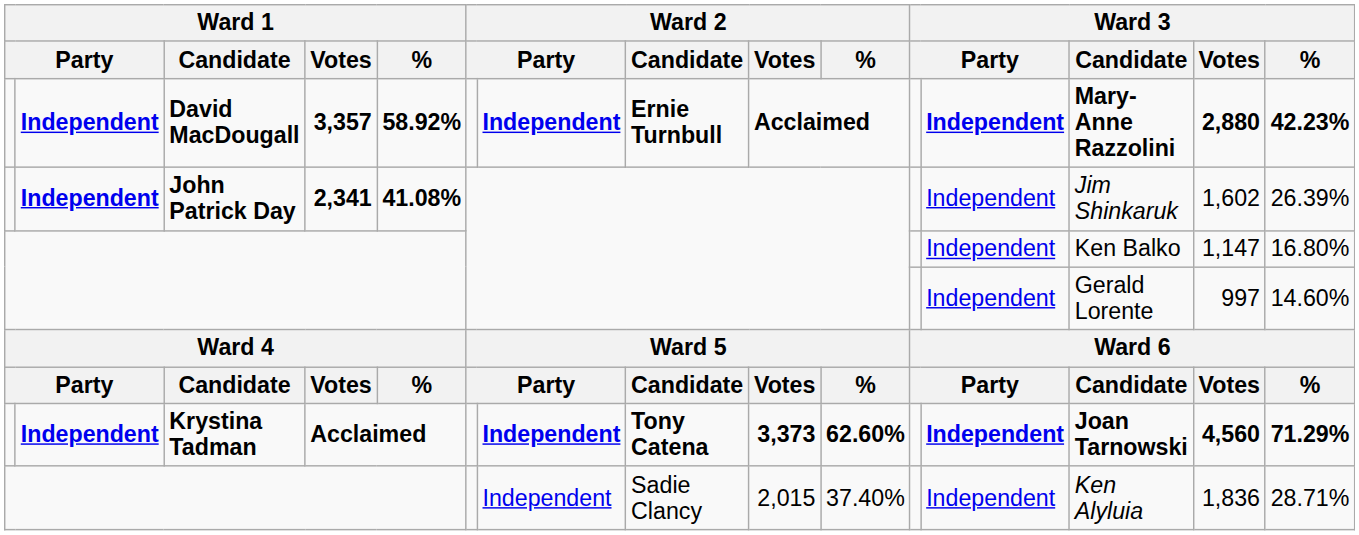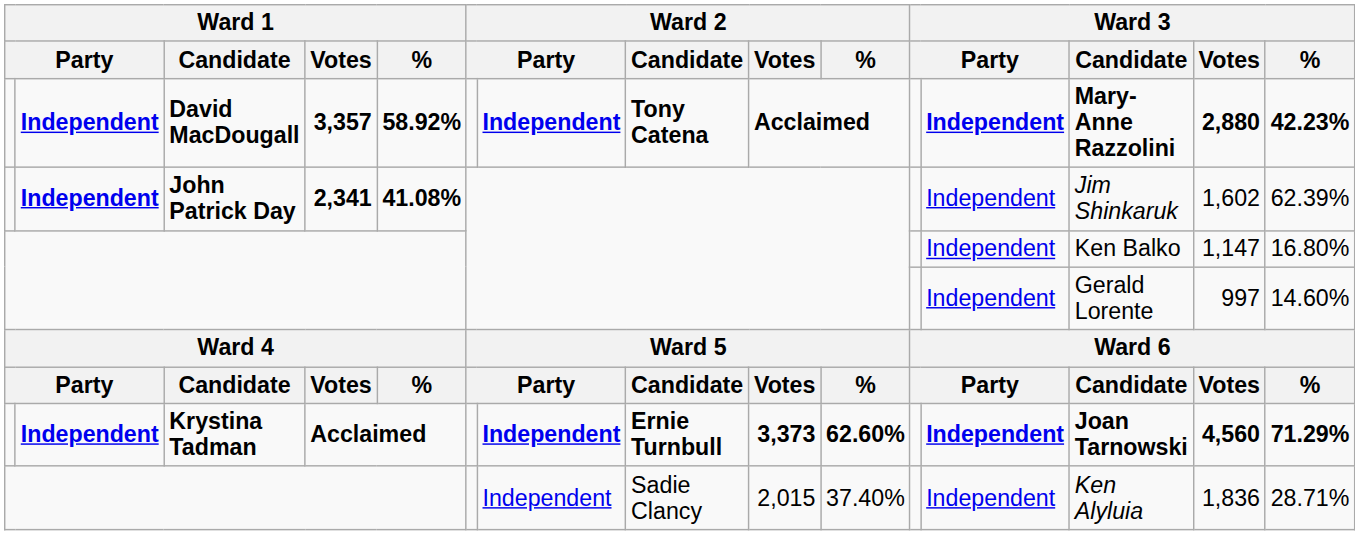David MacDougall | Ward 2 / Candidate: Ernie Turnbull -> Tony Catena
John Patrick Day | Ward 3 / %: 26.39% -> 62.39%
Krystina Tadman | Ward 2 / Candidate: Tony Catena -> Ernie Turnbull
